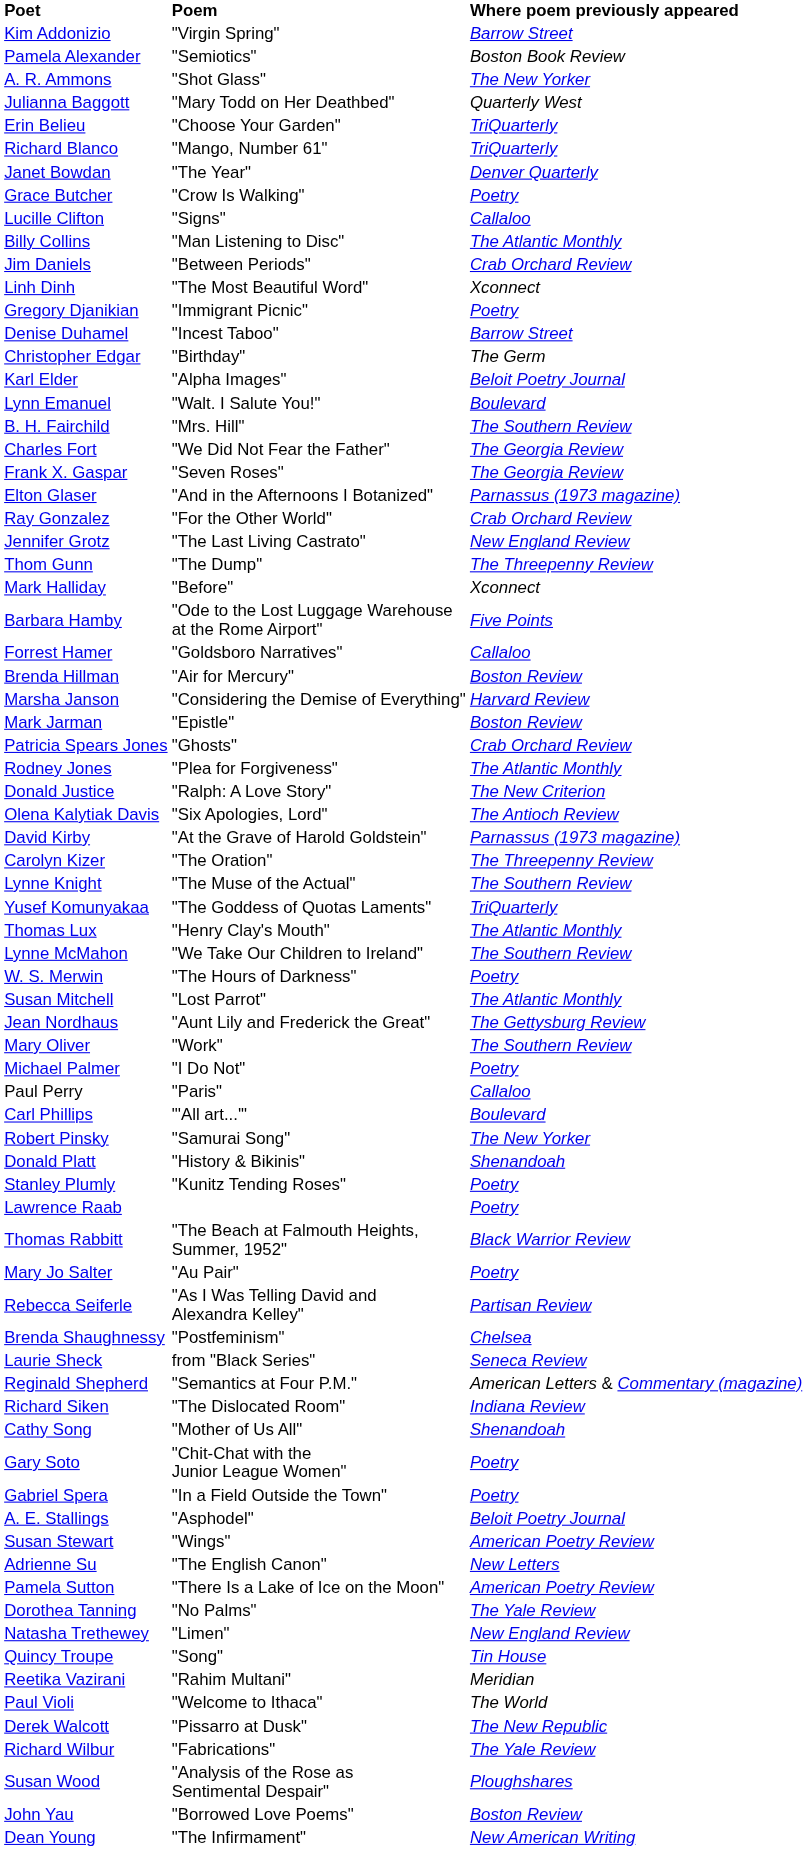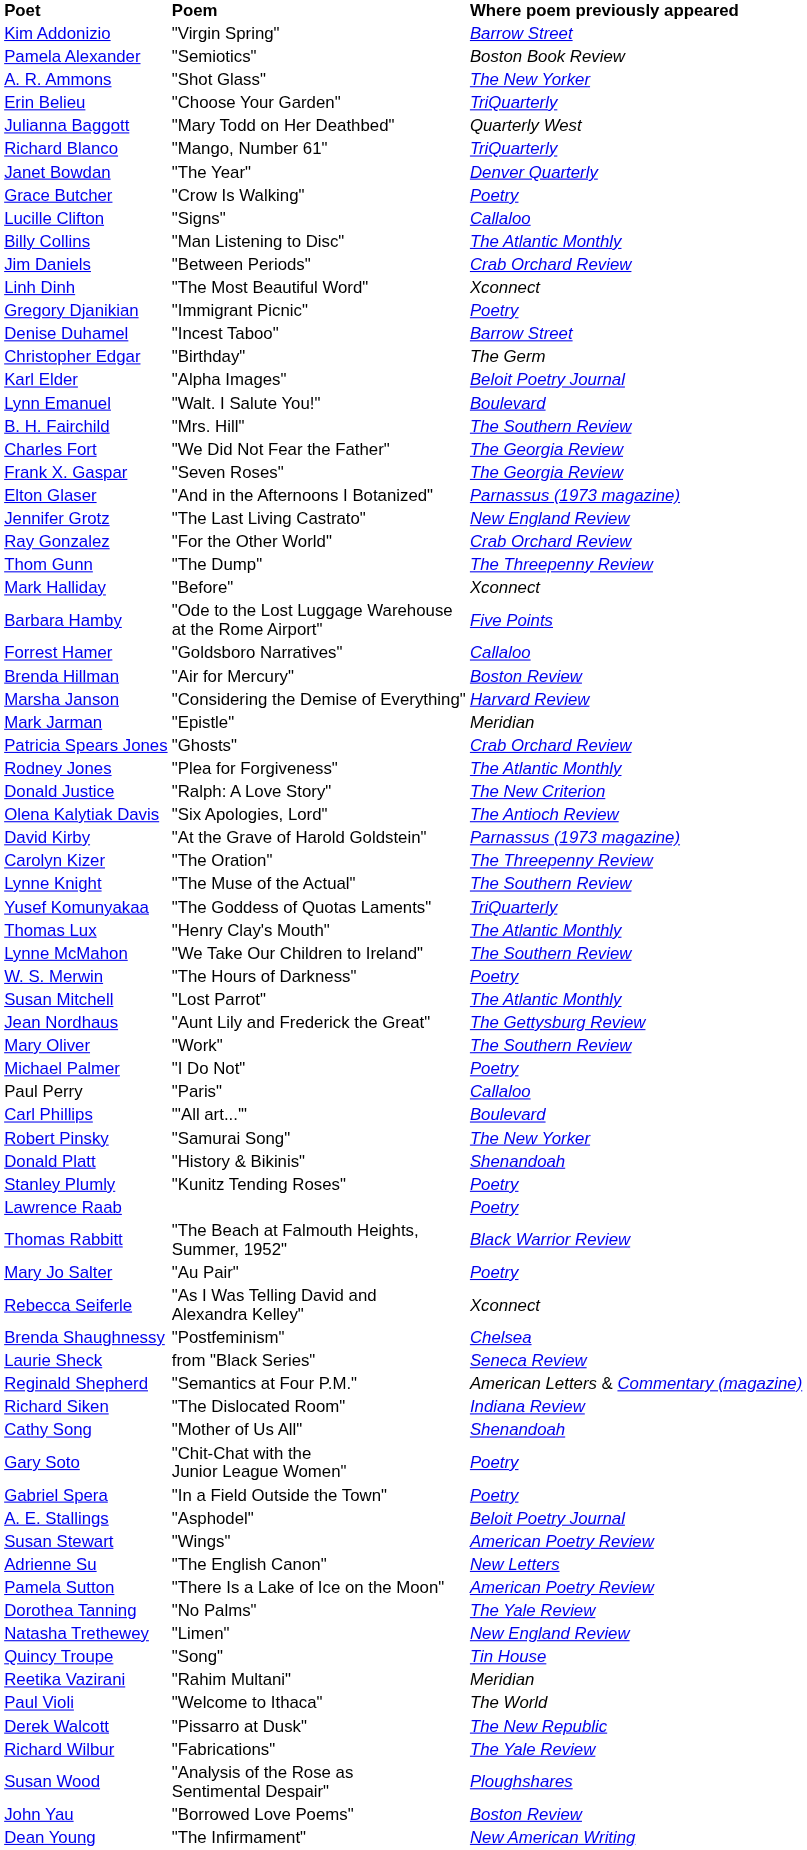rows swapped: Julianna Baggott <-> Erin Belieu
rows swapped: Ray Gonzalez <-> Jennifer Grotz
Mark Jarman | Where poem previously appeared: Boston Review -> Meridian
Rebecca Seiferle | Where poem previously appeared: Partisan Review -> Xconnect
